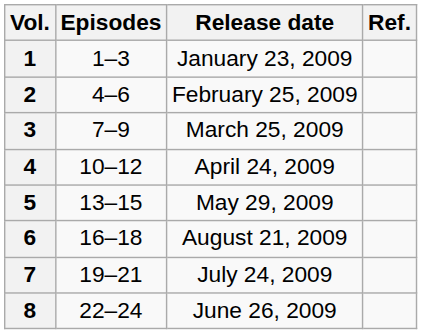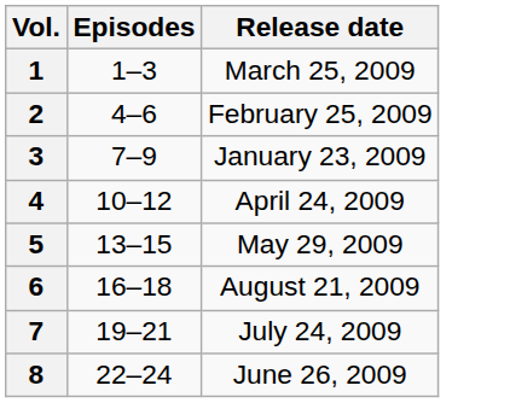- column: Ref.
1 | Release date: January 23, 2009 -> March 25, 2009
3 | Release date: March 25, 2009 -> January 23, 2009
